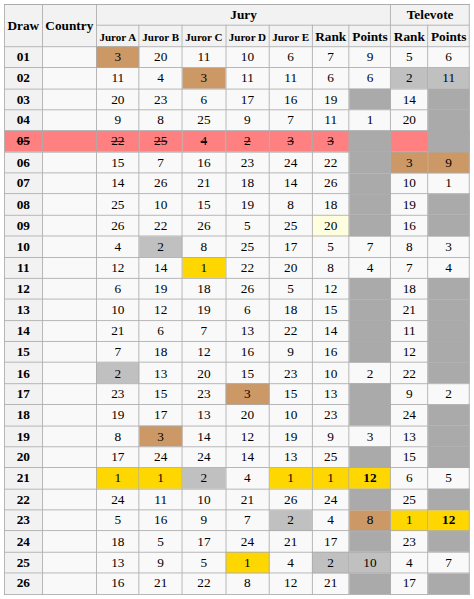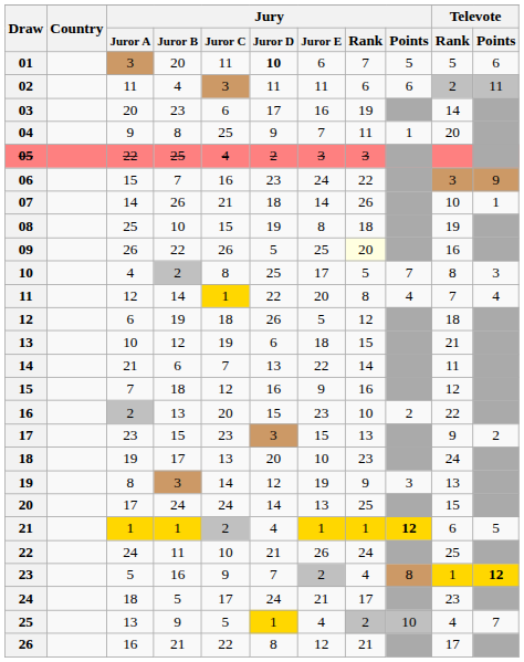01 | Jury / Juror D: normal -> bold
01 | Jury / Points: 9 -> 5
